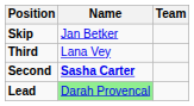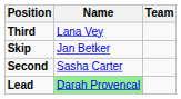rows swapped: Skip <-> Third
Second | Name: bold -> normal
